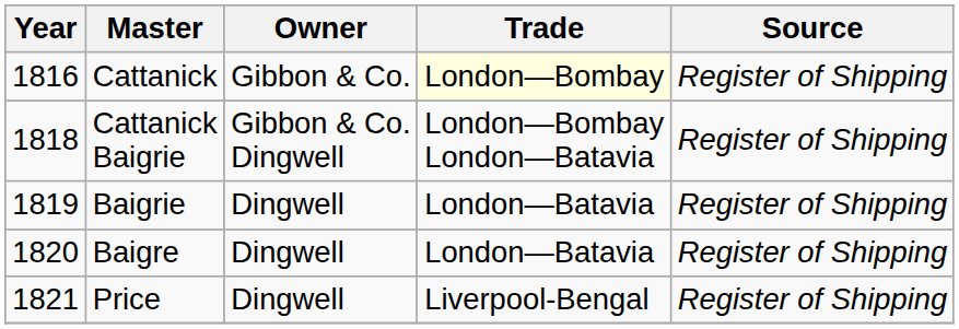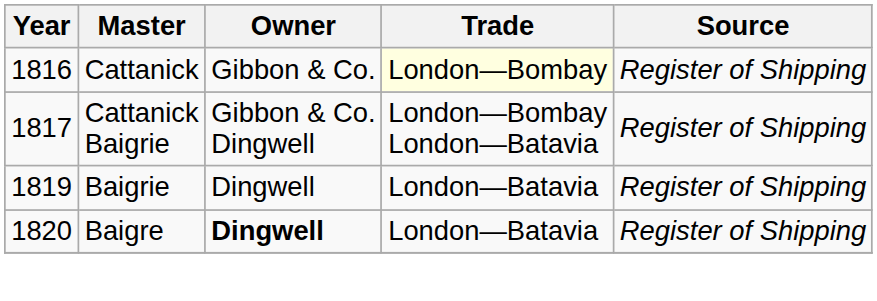Cattanick Baigrie | Year: 1818 -> 1817
Baigre | Owner: normal -> bold
- row: 1821 | Price | Dingwell | Liverpool-Bengal | Register of Shipping
